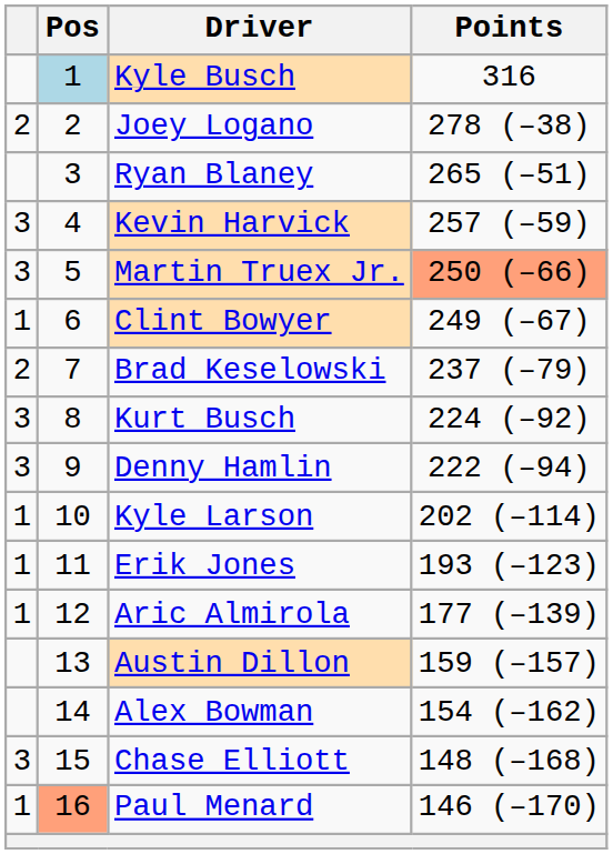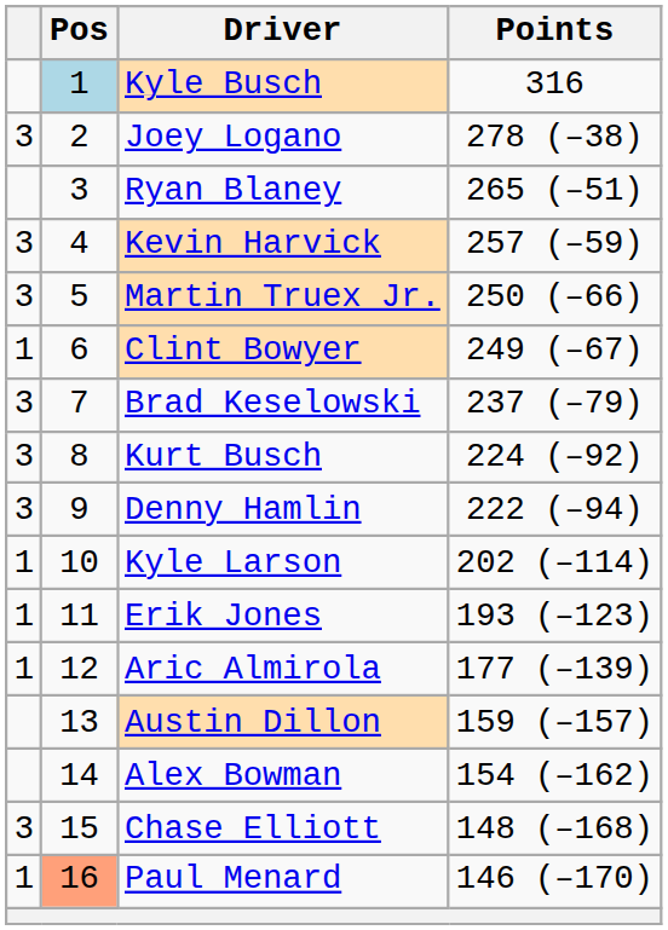Joey Logano | column 1: 2 -> 3
Martin Truex Jr. | Points: lightsalmon background -> no background
Brad Keselowski | column 1: 2 -> 3
